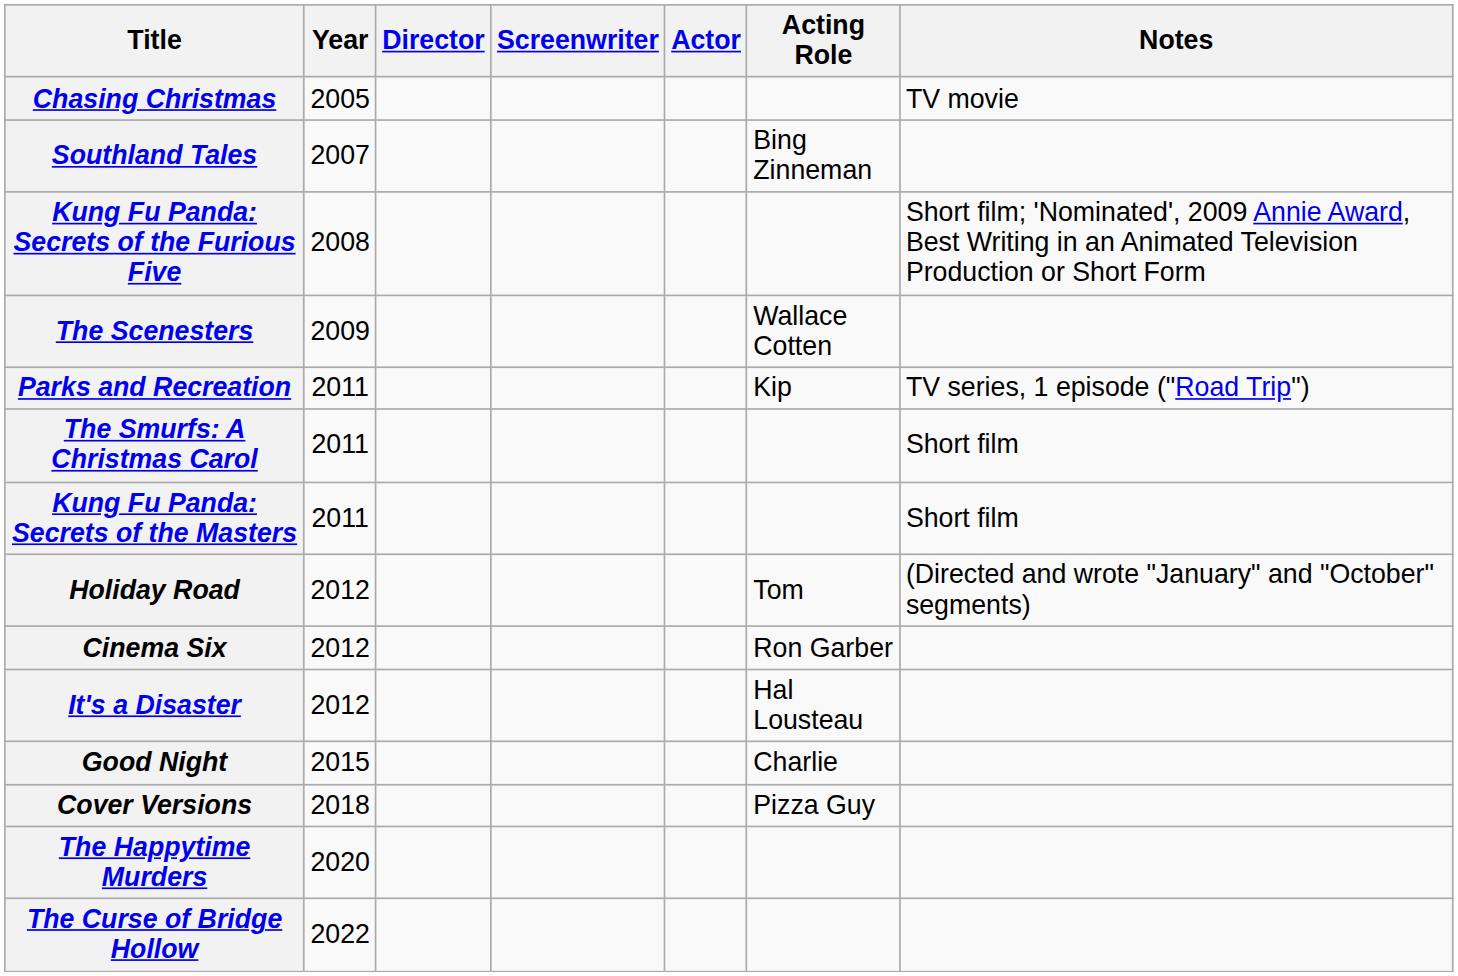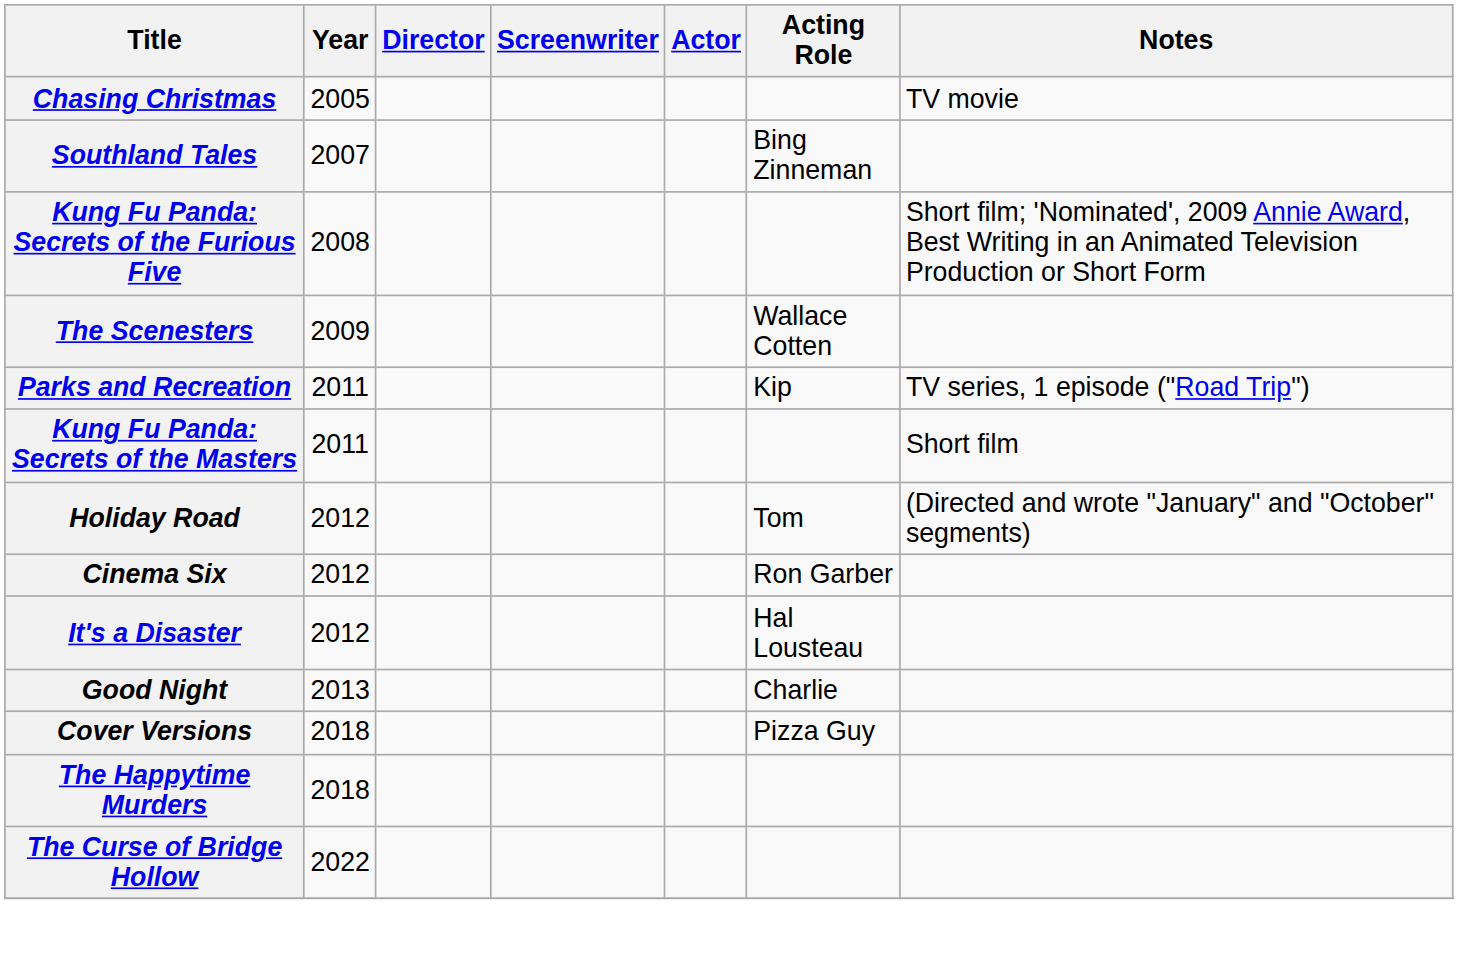- row: The Smurfs: A Christmas Carol | 2011 | Short film
Good Night | Year: 2015 -> 2013
The Happytime Murders | Year: 2020 -> 2018
